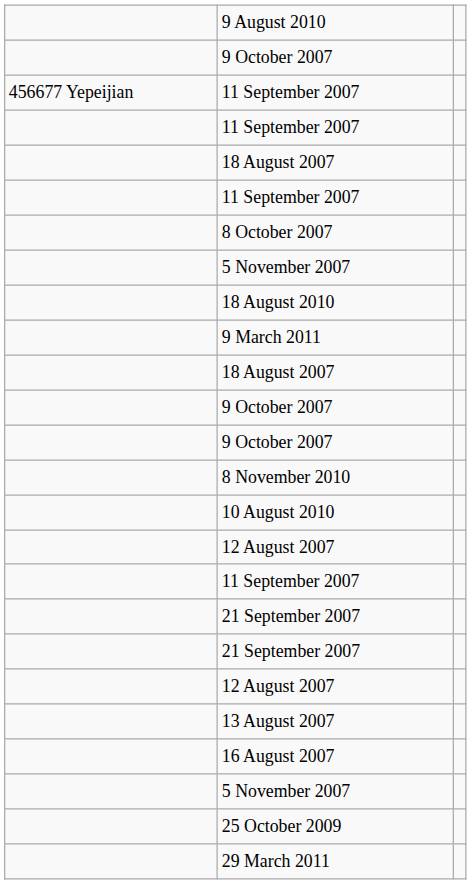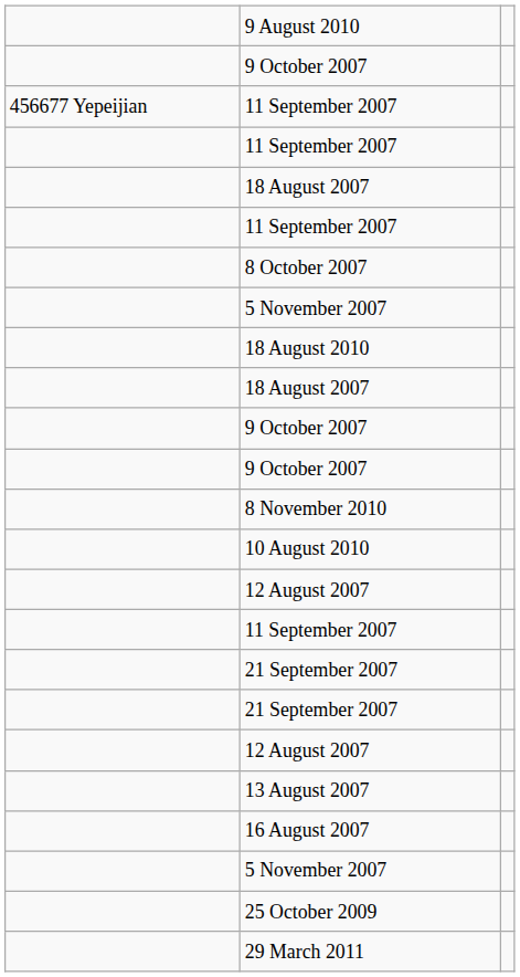- row: 9 March 2011
